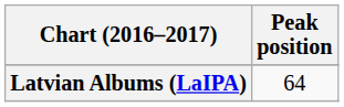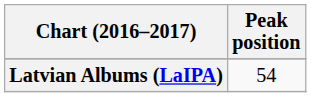Latvian Albums (LaIPA) | Peak position: 64 -> 54
